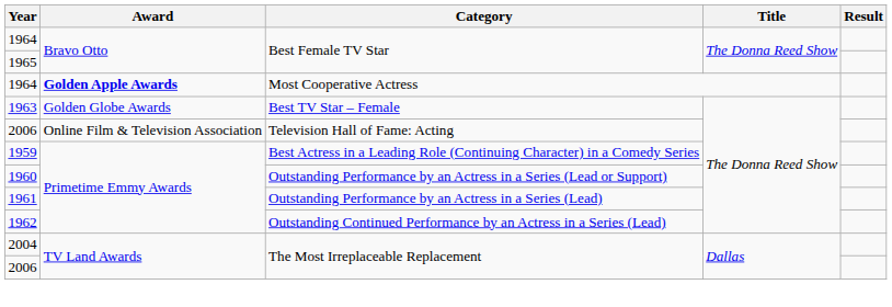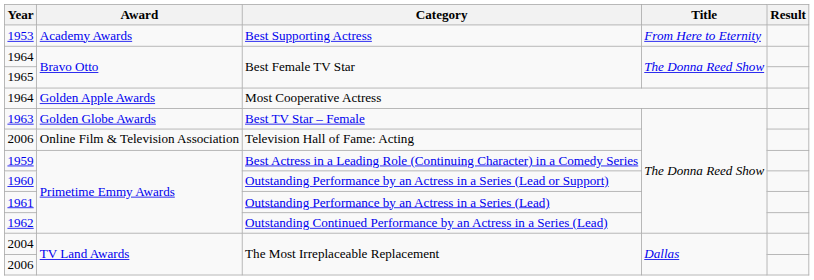+ row: 1953 | Academy Awards | Best Supporting Actress | From Here to Eternity
1964 / Most Cooperative Actress | Award: bold -> normal
